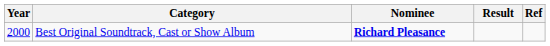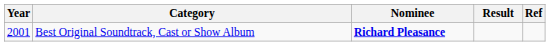Best Original Soundtrack, Cast or Show Album | Year: 2000 -> 2001
